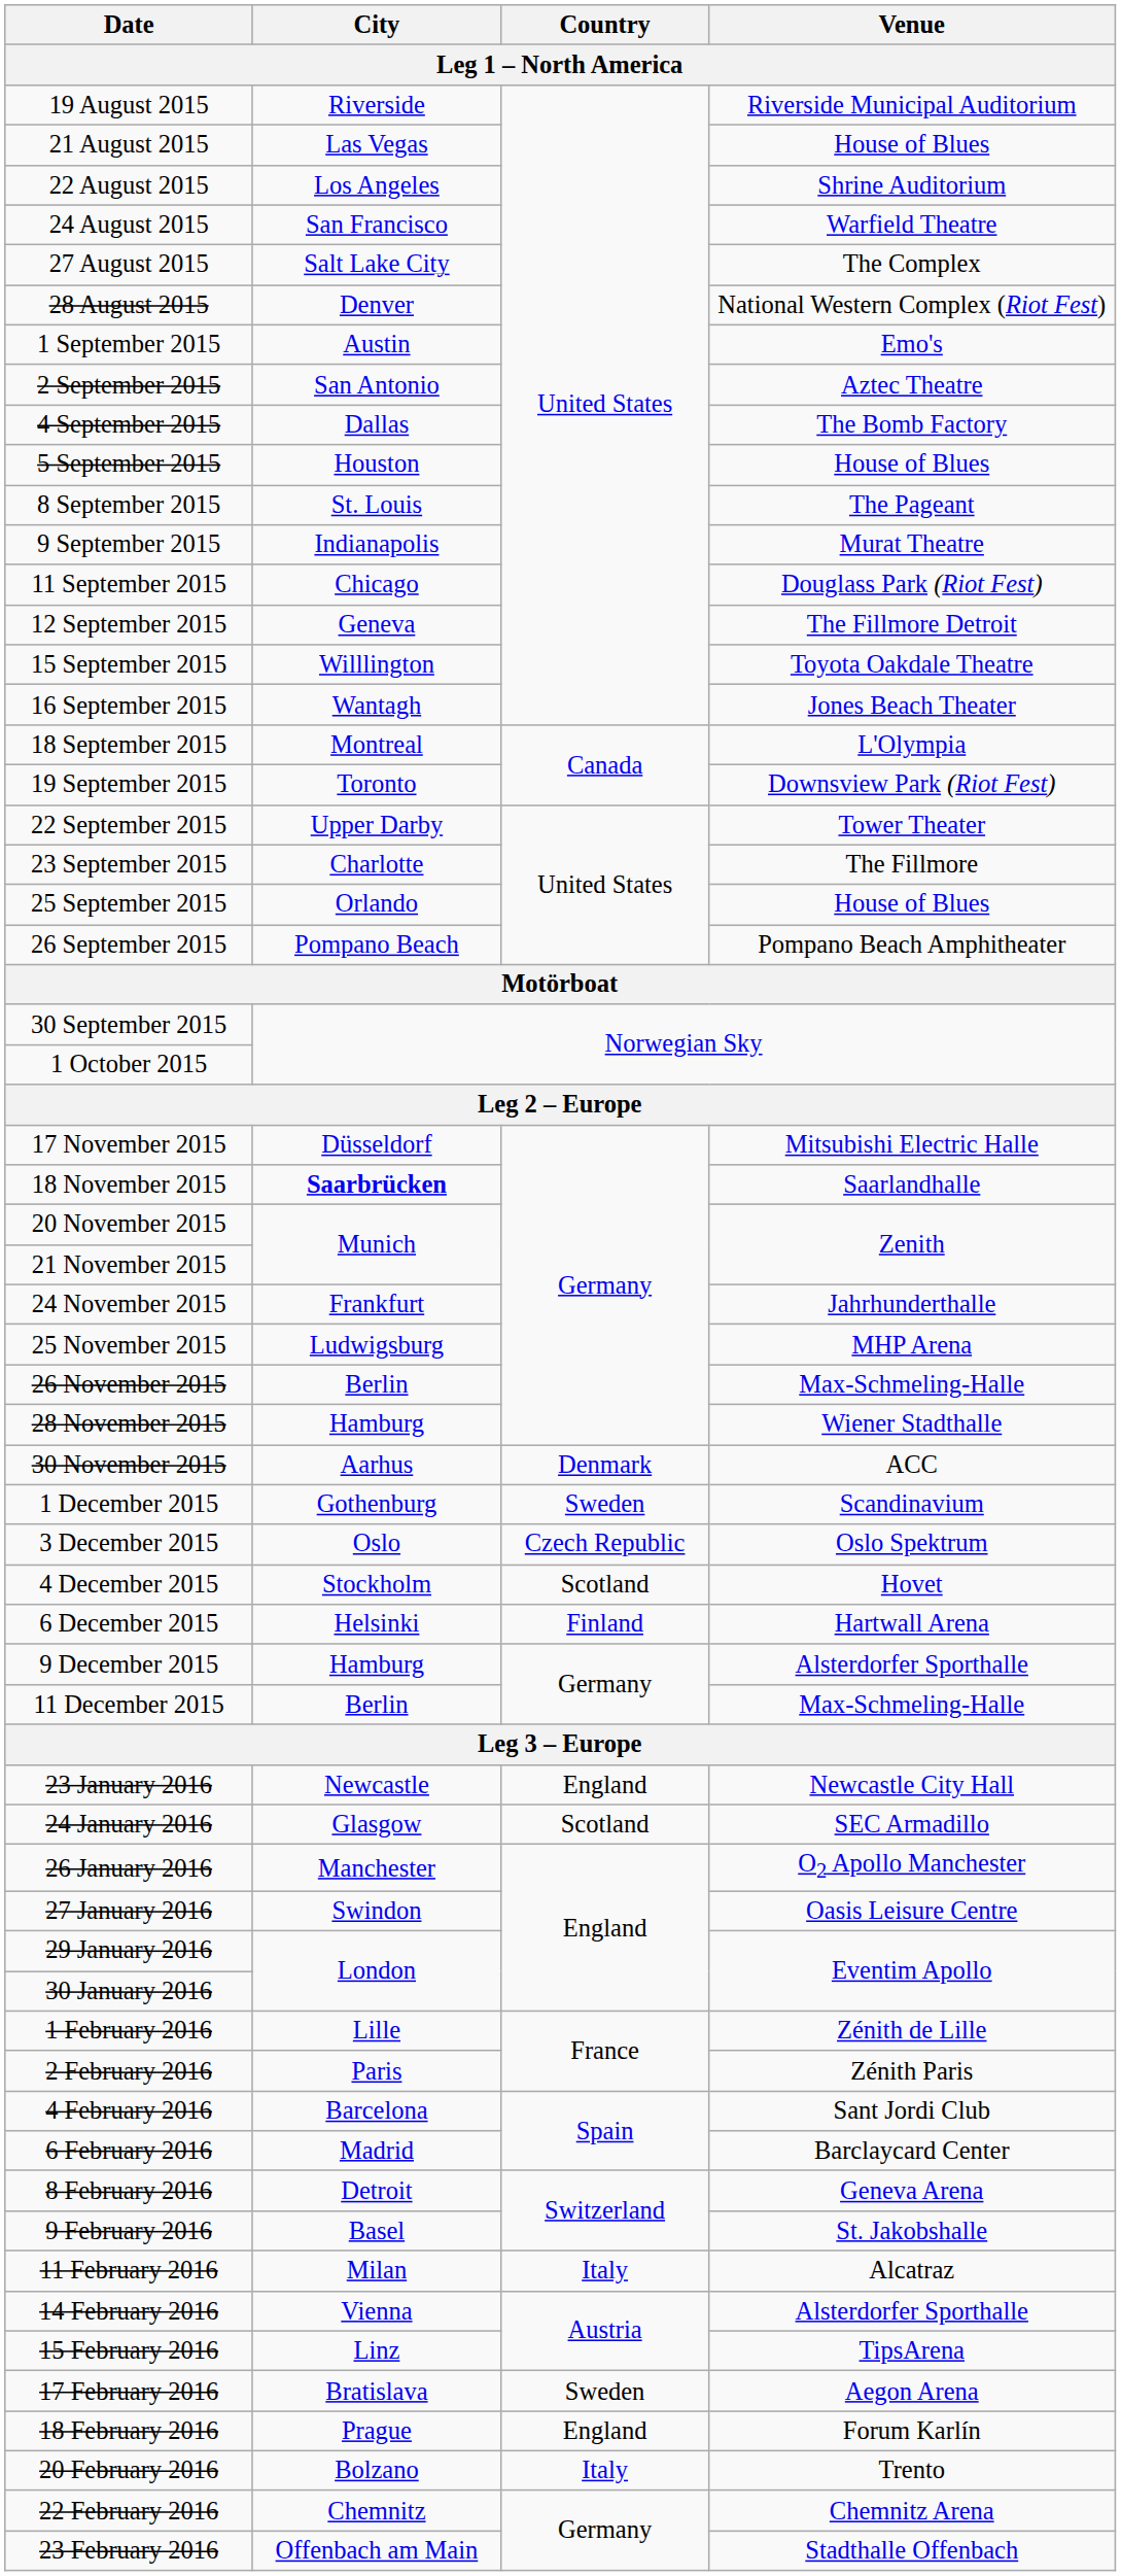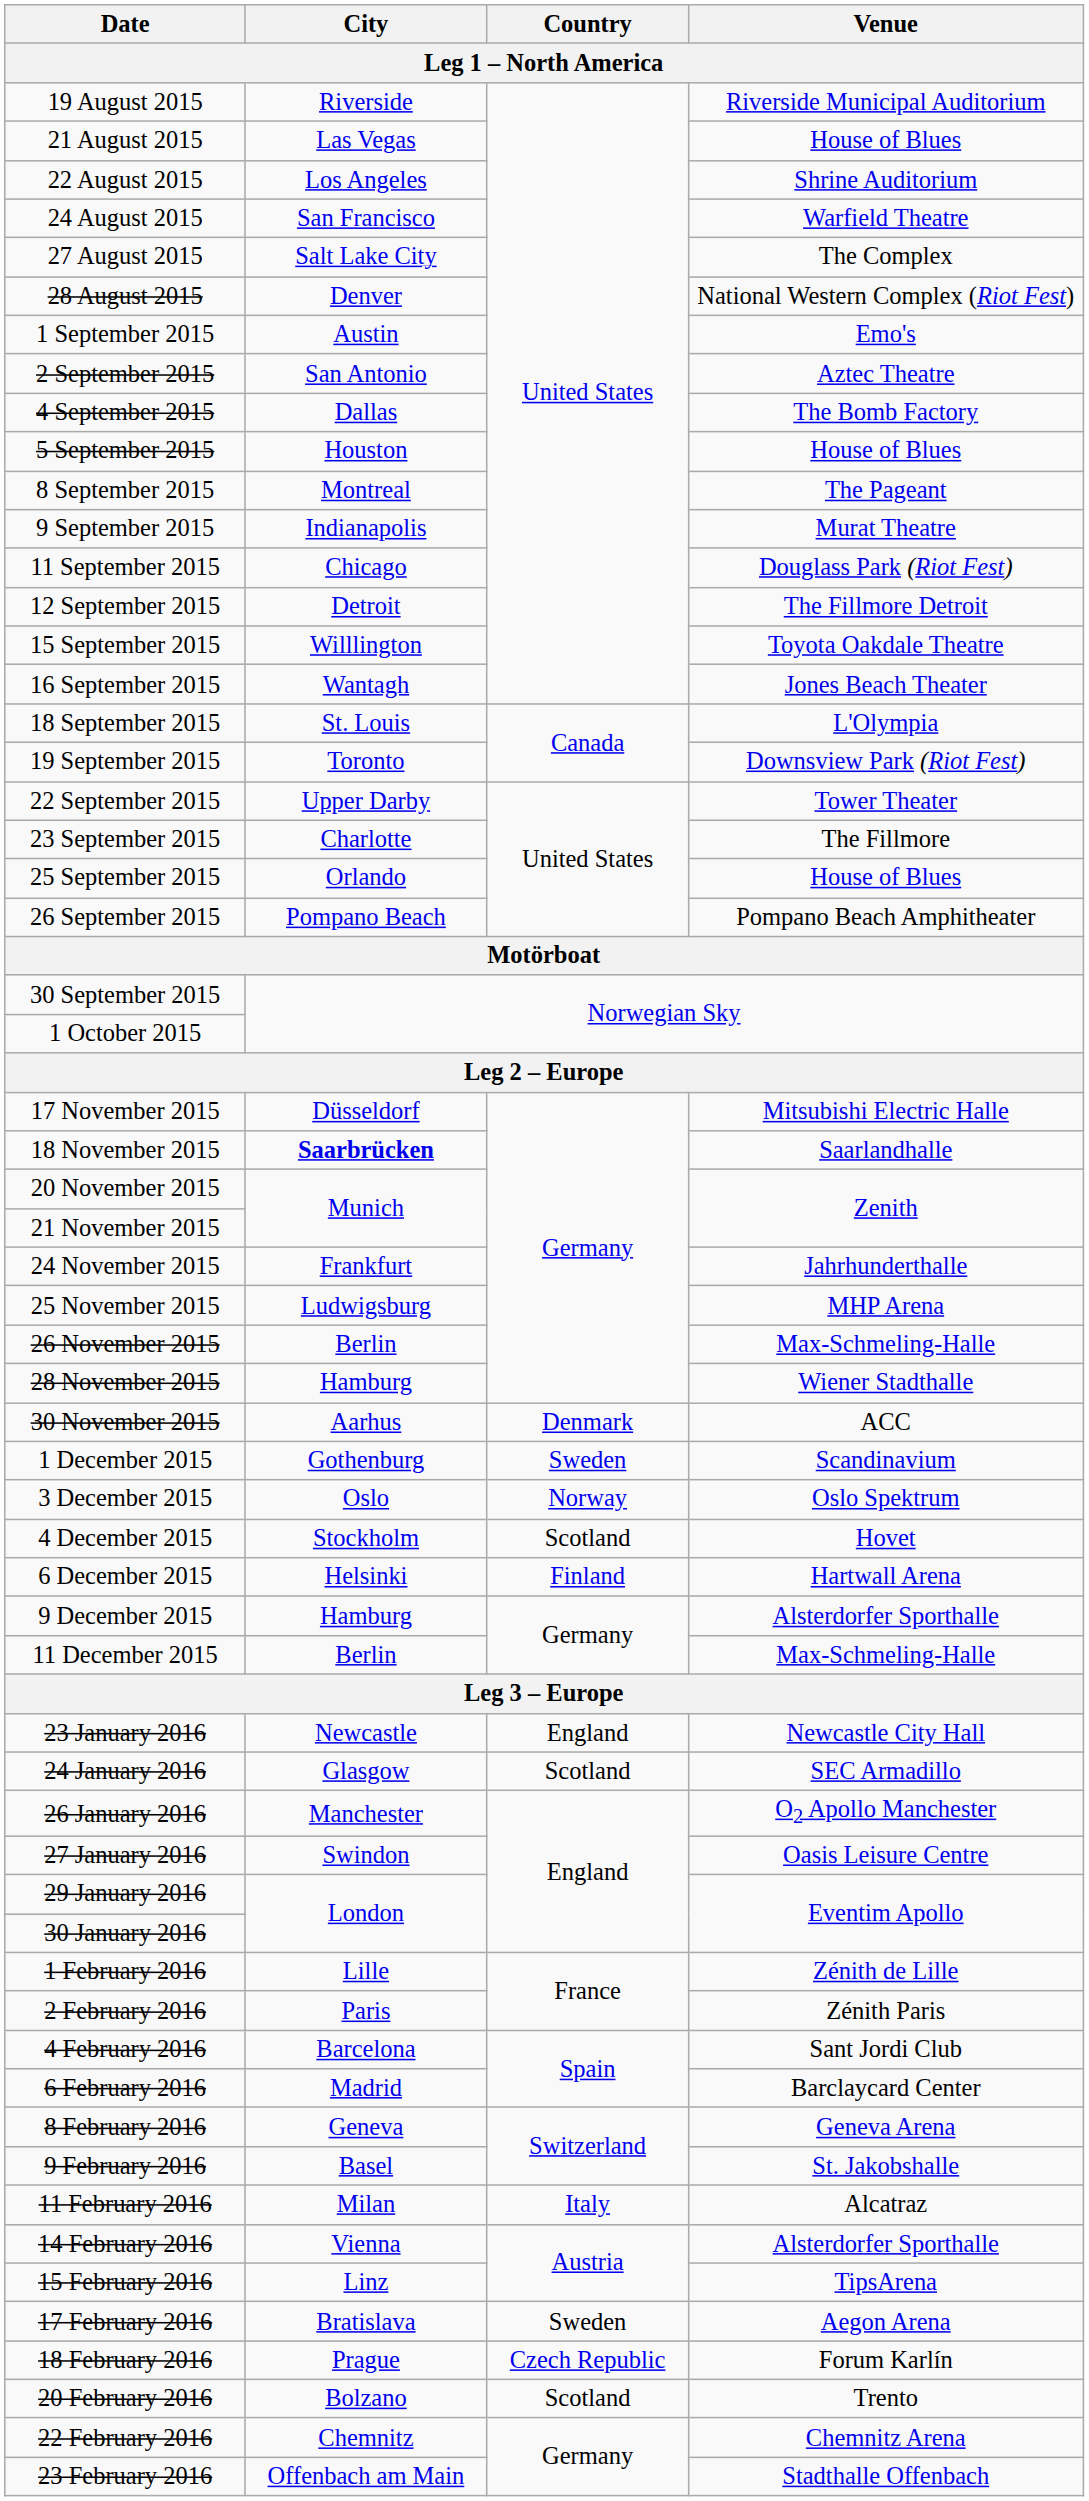8 September 2015 | City: St. Louis -> Montreal
12 September 2015 | City: Geneva -> Detroit
18 September 2015 | City: Montreal -> St. Louis
3 December 2015 | Country: Czech Republic -> Norway
8 February 2016 | City: Detroit -> Geneva
18 February 2016 | Country: England -> Czech Republic
20 February 2016 | Country: Italy -> Scotland
